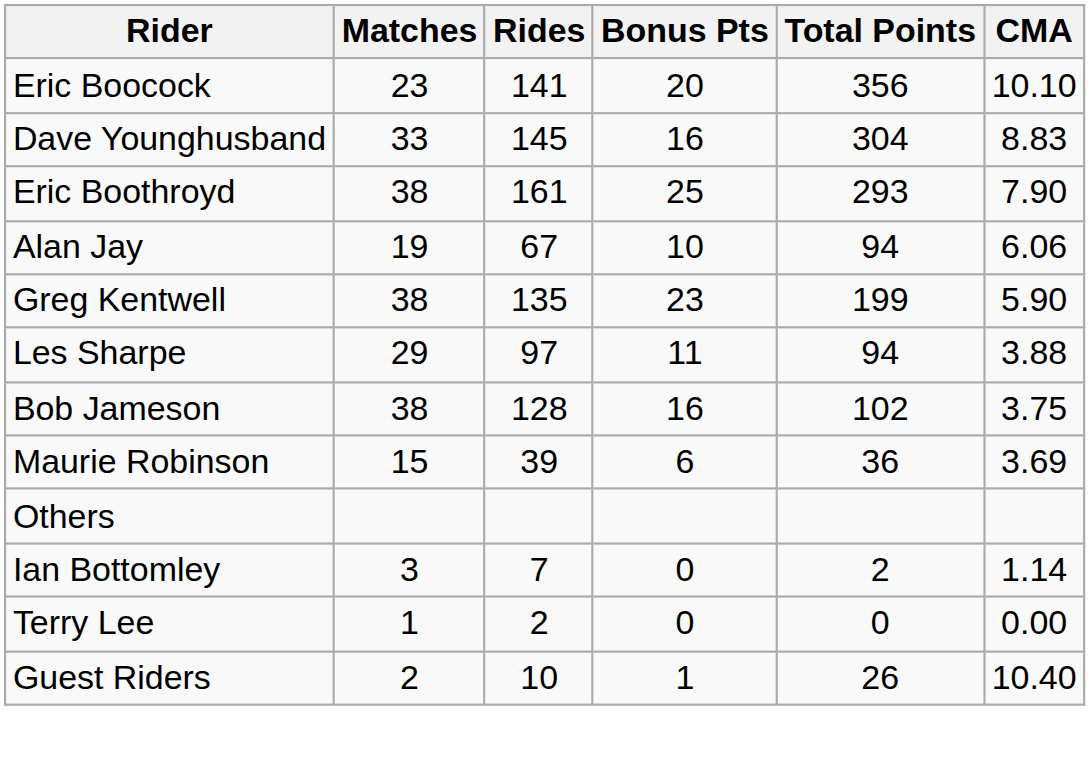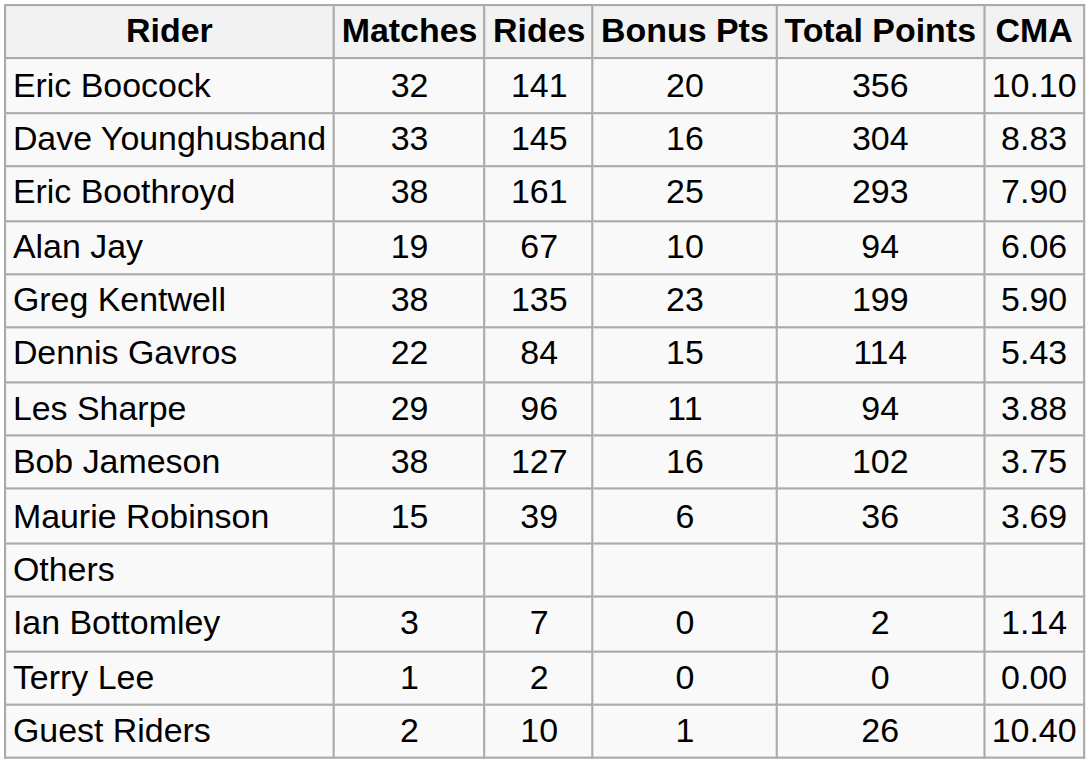Eric Boocock | Matches: 23 -> 32
+ row: Dennis Gavros | 22 | 84 | 15 | 114 | 5.43
Les Sharpe | Rides: 97 -> 96
Bob Jameson | Rides: 128 -> 127
